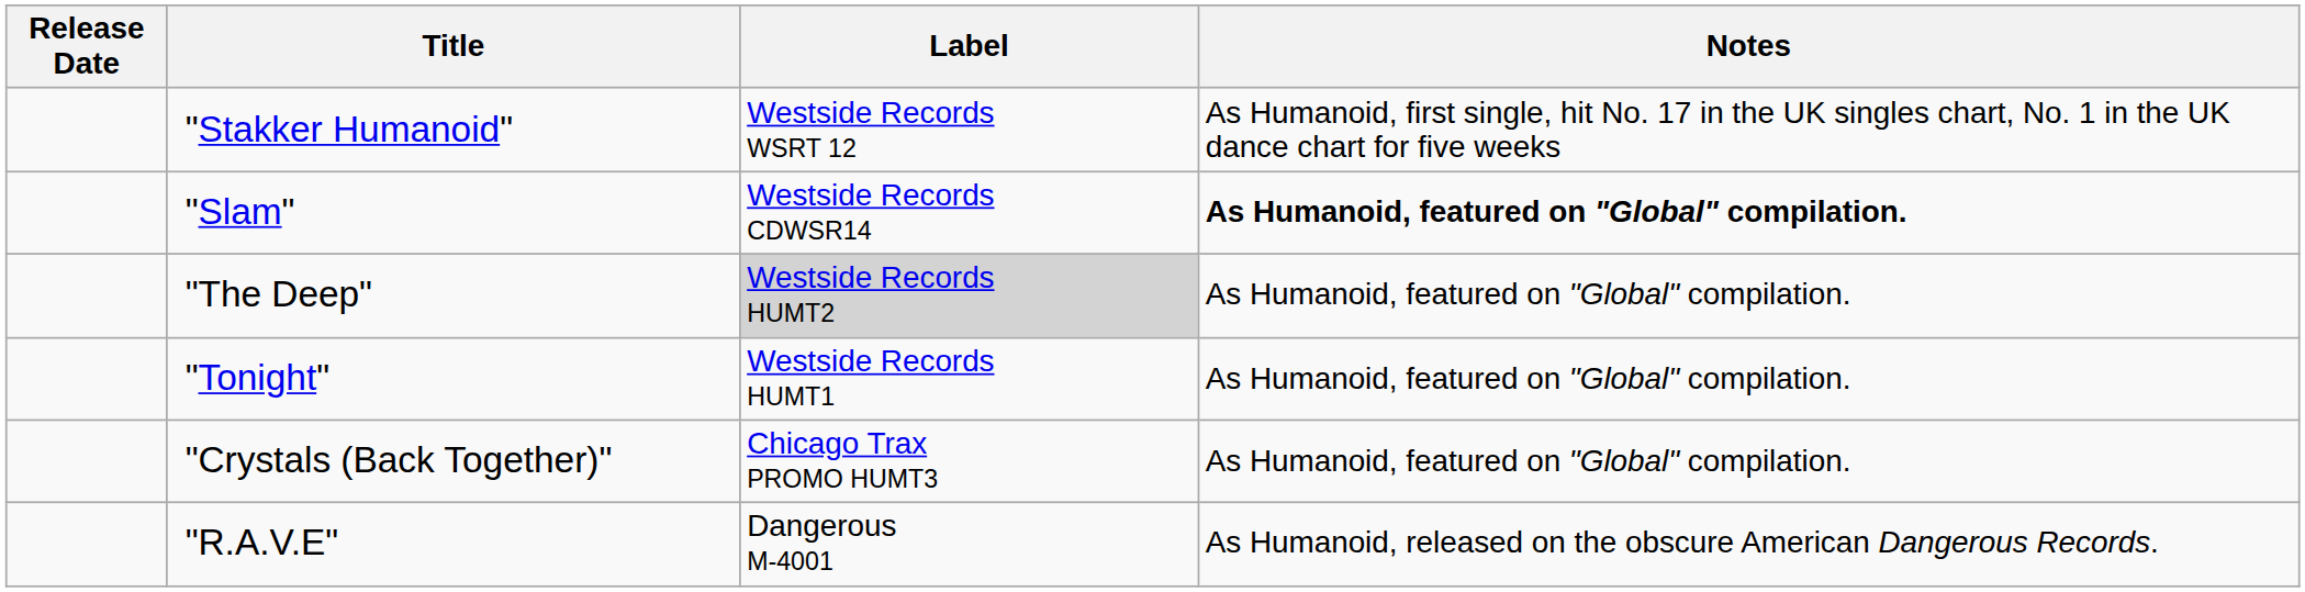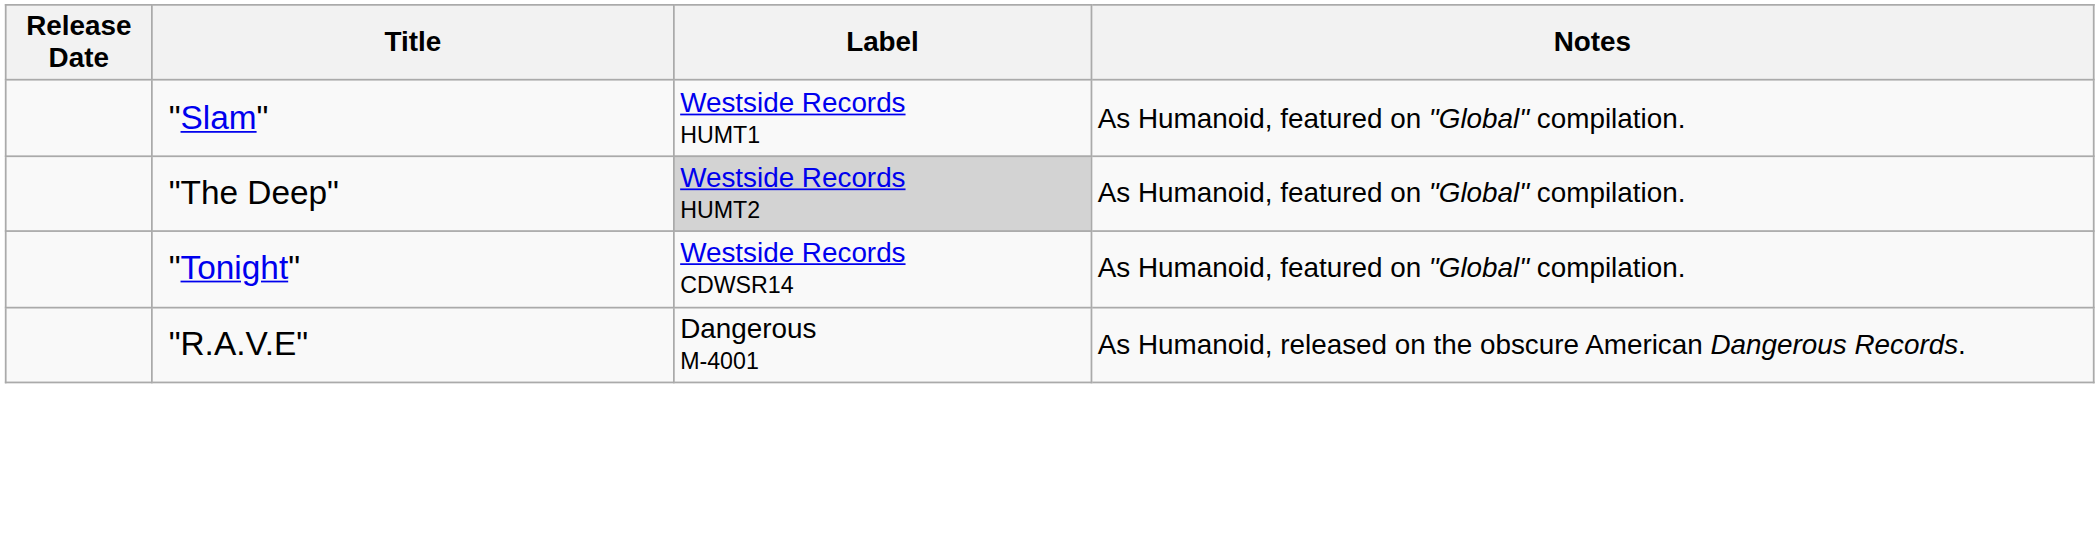- row: "Stakker Humanoid" | Westside Records WSRT 12 | As Humanoid, first single, hit No. 17 in the UK singles chart, No. 1 in the UK dance chart for five weeks
"Slam" | Label: Westside Records CDWSR14 -> Westside Records HUMT1
"Slam" | Notes: bold -> normal
"Tonight" | Label: Westside Records HUMT1 -> Westside Records CDWSR14
- row: "Crystals (Back Together)" | Chicago Trax PROMO HUMT3 | As Humanoid, featured on "Global" compilation.
